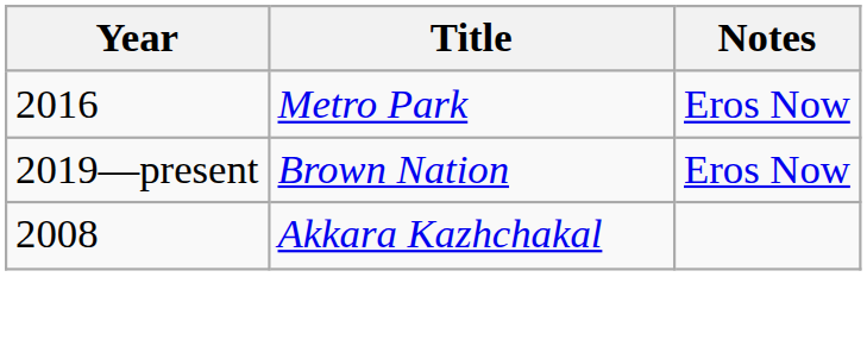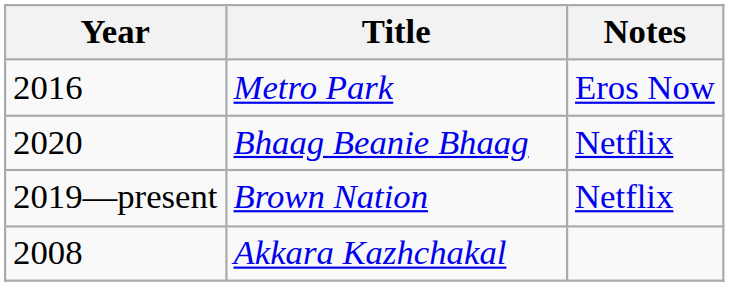+ row: 2020 | Bhaag Beanie Bhaag | Netflix
Brown Nation | Notes: Eros Now -> Netflix
